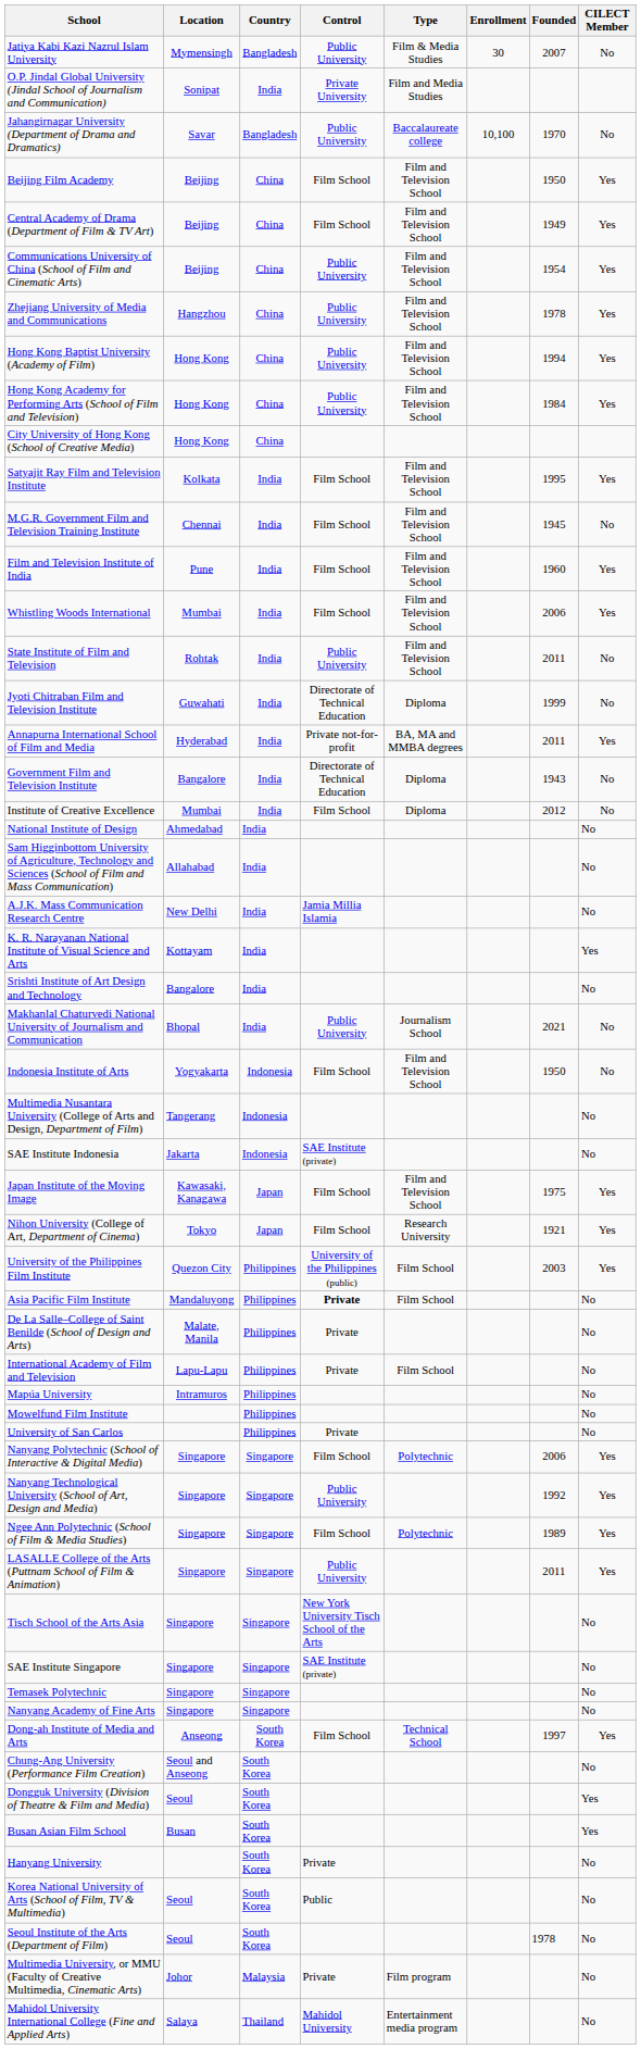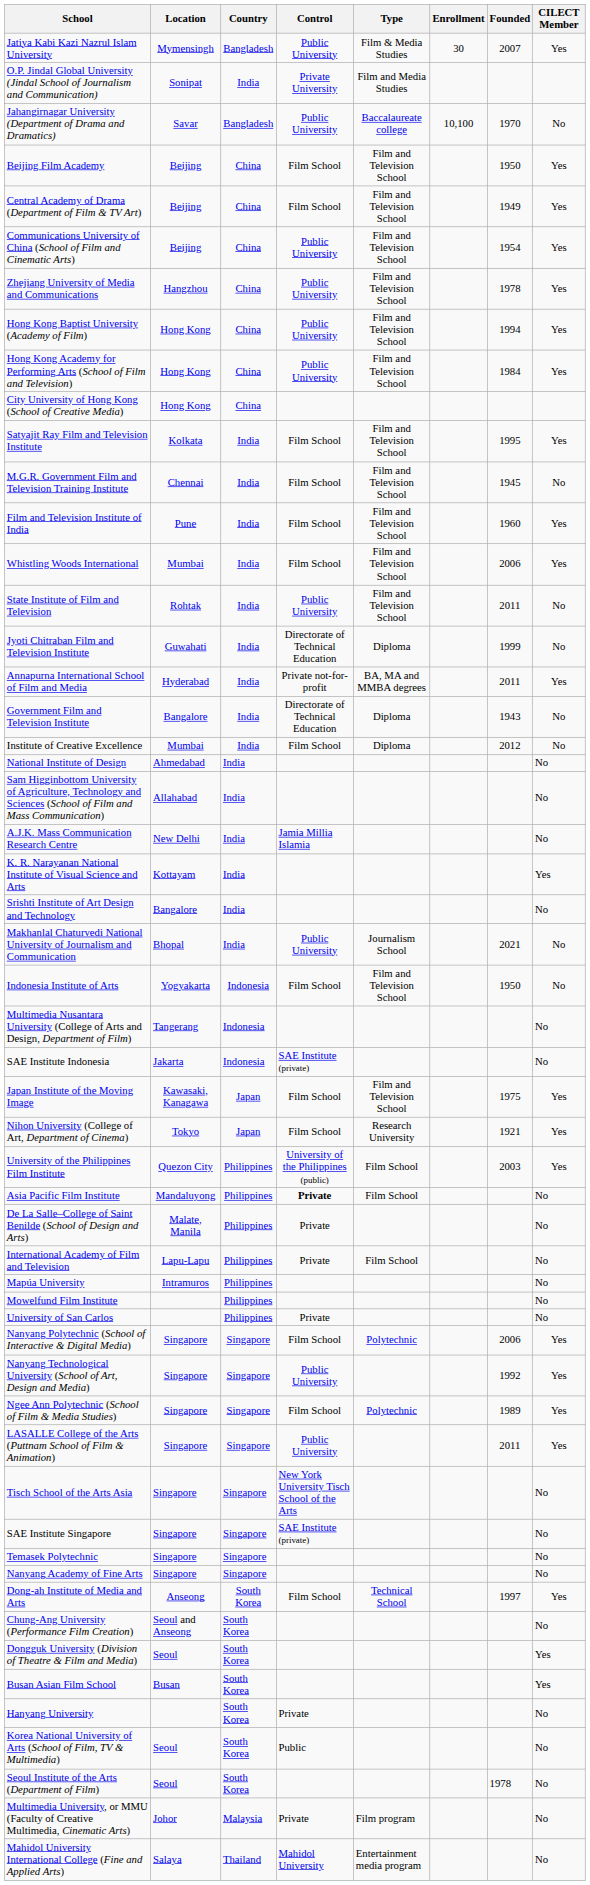Jatiya Kabi Kazi Nazrul Islam University | CILECT Member: No -> Yes
